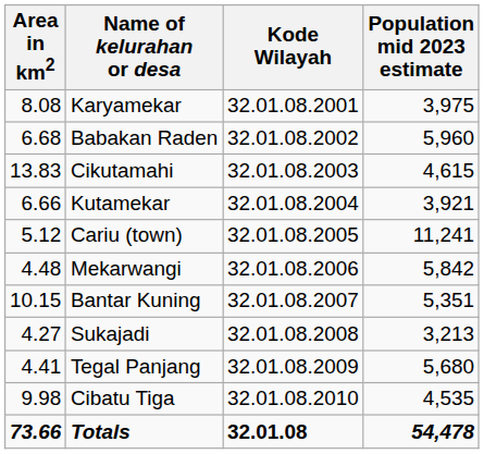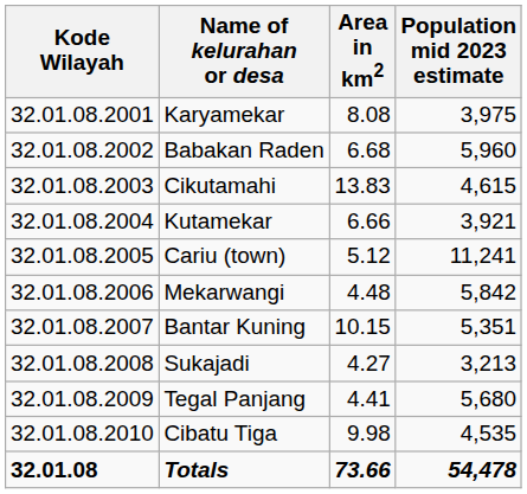columns swapped: Kode Wilayah <-> Area in km2
